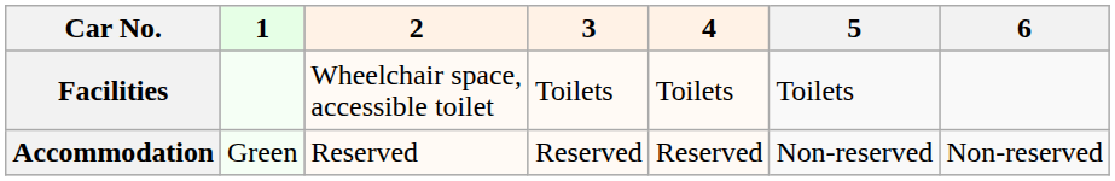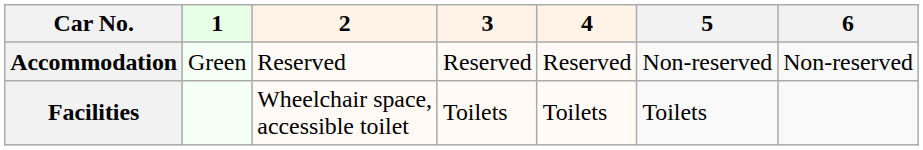rows swapped: Accommodation <-> Facilities
